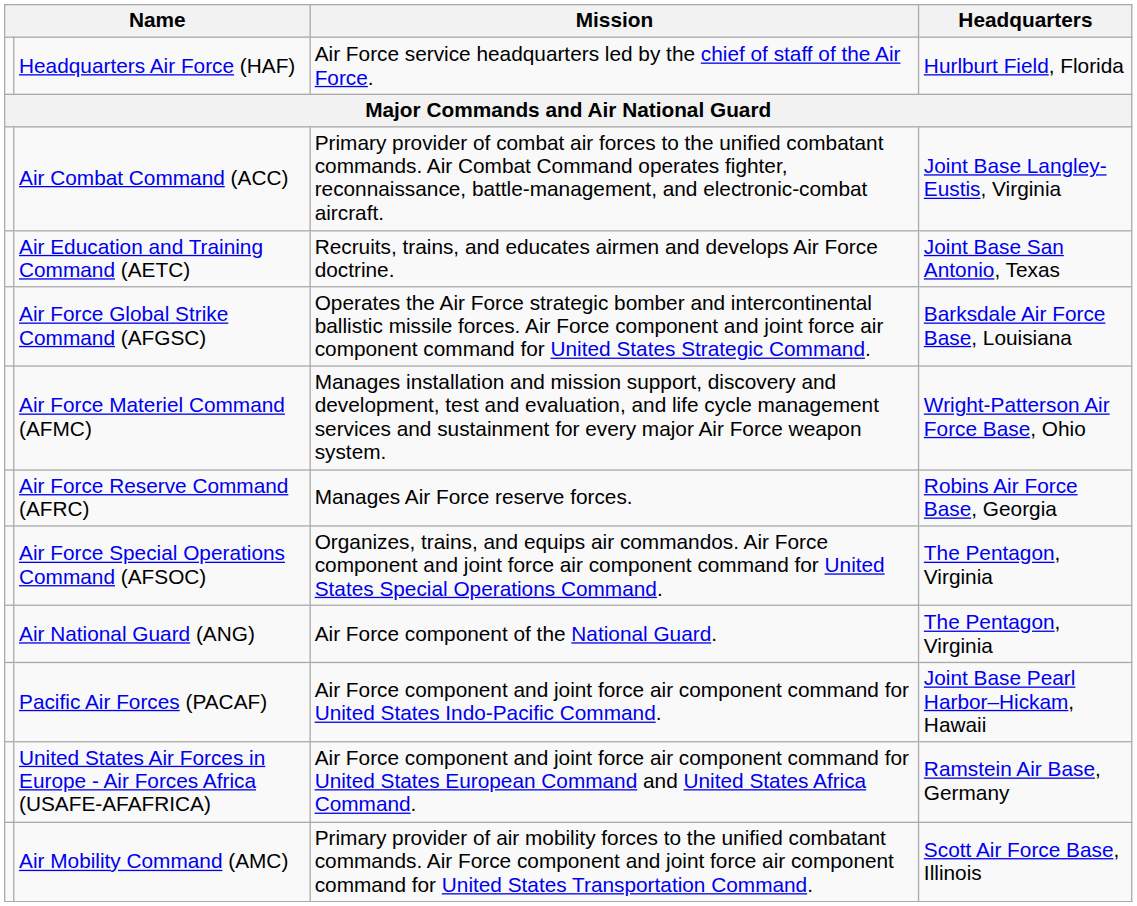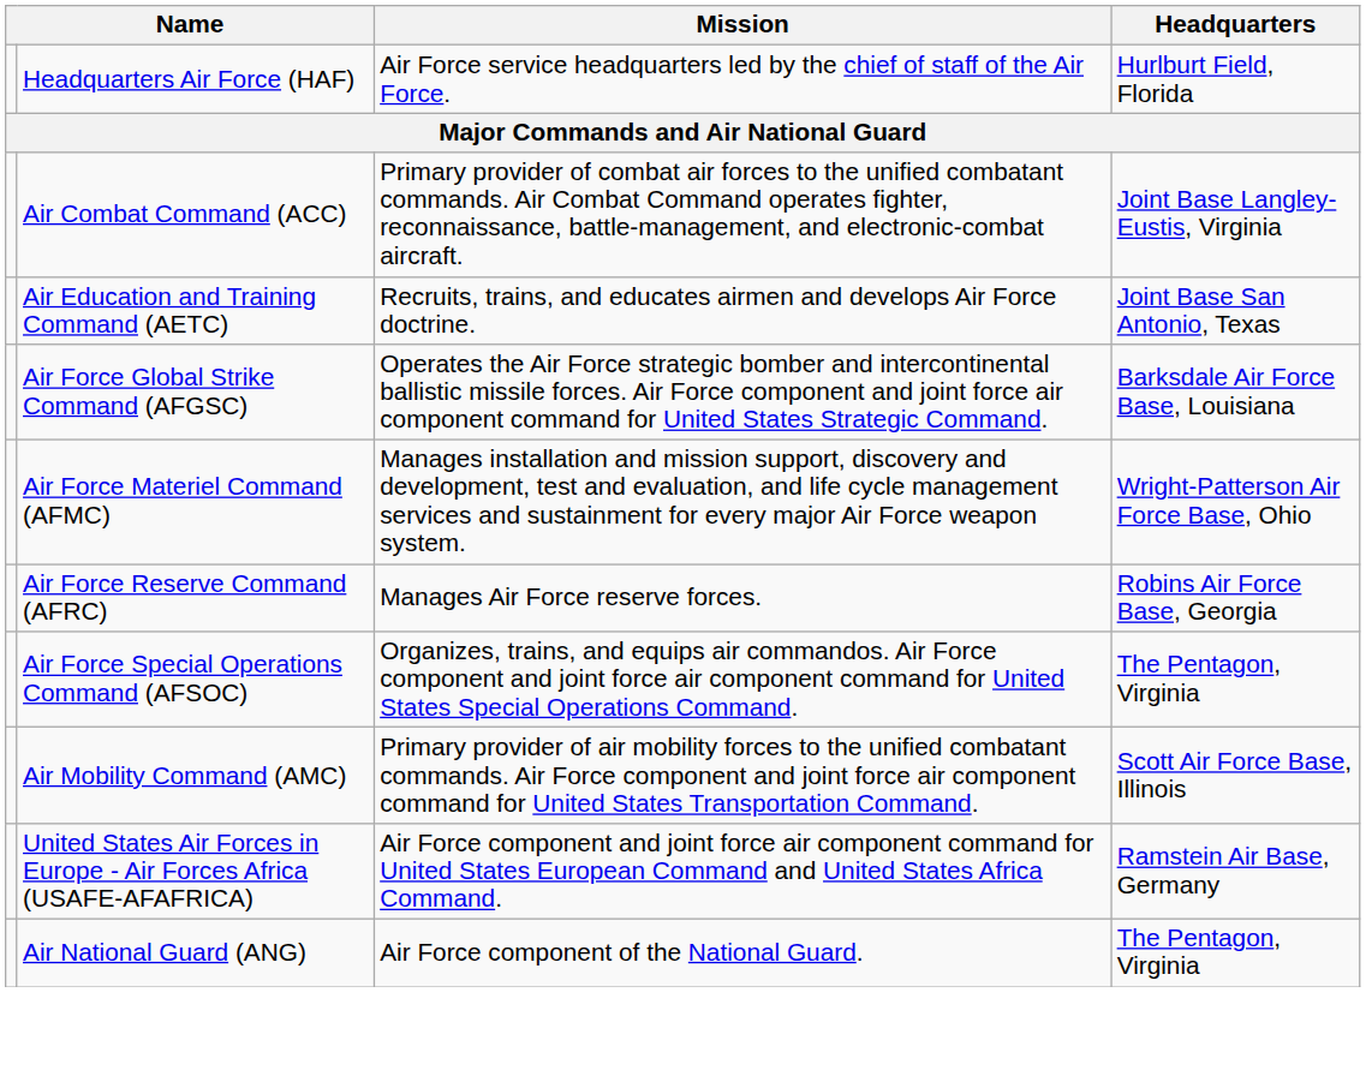rows swapped: Air Mobility Command (AMC) <-> Air National Guard (ANG)
- row: Pacific Air Forces (PACAF) | Air Force component and joint force air component command for United States Indo-Pacific Command. | Joint Base Pearl Harbor–Hickam, Hawaii
